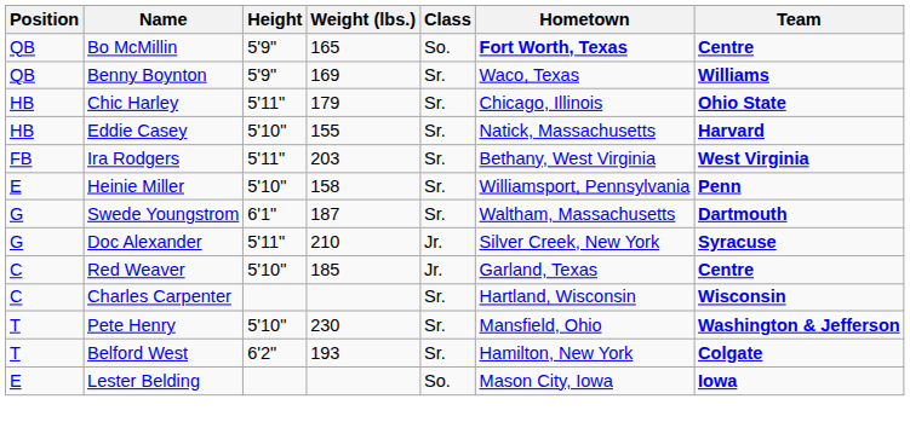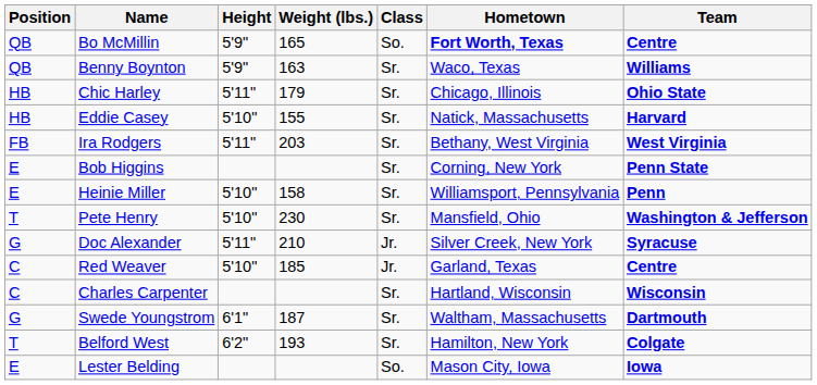Benny Boynton | Weight (lbs.): 169 -> 163
+ row: E | Bob Higgins | Sr. | Corning, New York | Penn State
rows swapped: Pete Henry <-> Swede Youngstrom
